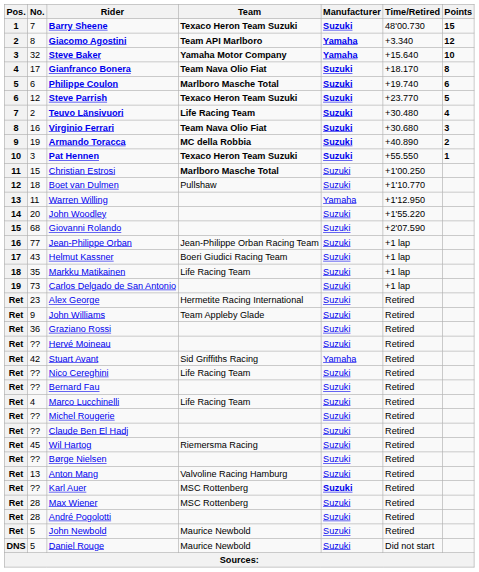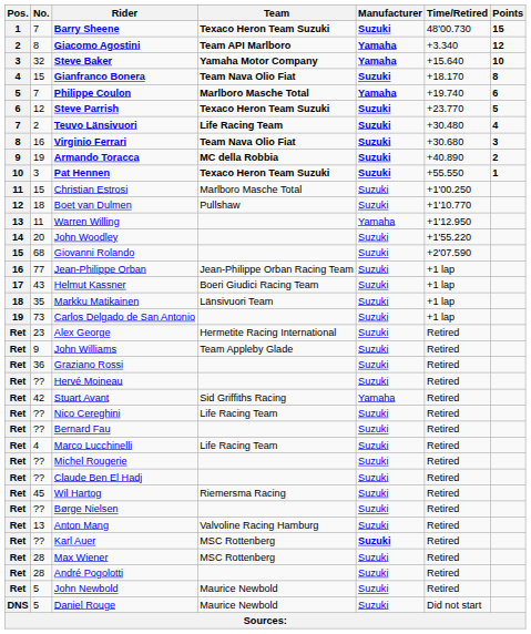Gianfranco Bonera | No.: 17 -> 15
Philippe Coulon | No.: 6 -> 7
Philippe Coulon | Manufacturer: Suzuki -> Yamaha
Christian Estrosi | Team: bold -> normal
Markku Matikainen | Team: Life Racing Team -> Länsivuori Team
